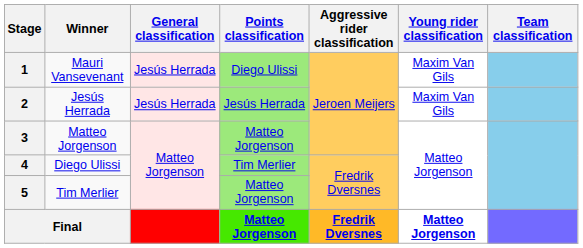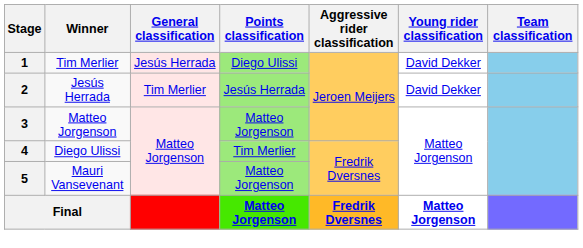1 | Winner: Mauri Vansevenant -> Tim Merlier
1 | Young rider classification: Maxim Van Gils -> David Dekker
2 | General classification: Jesús Herrada -> Tim Merlier
2 | Young rider classification: Maxim Van Gils -> David Dekker
5 | Winner: Tim Merlier -> Mauri Vansevenant
